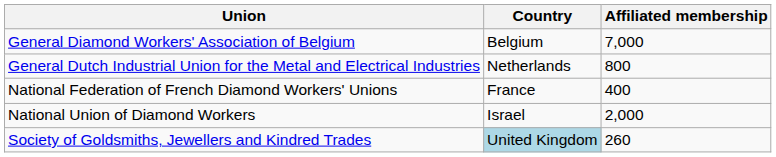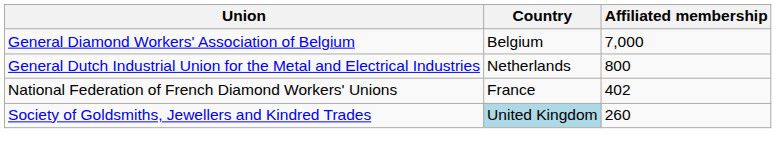National Federation of French Diamond Workers' Unions | Affiliated membership: 400 -> 402
- row: National Union of Diamond Workers | Israel | 2,000
